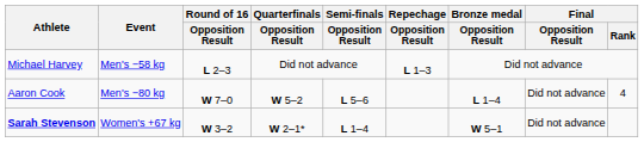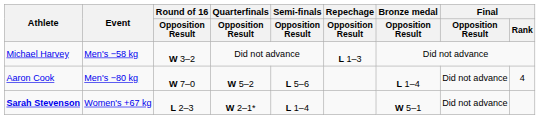Michael Harvey | Round of 16 / Opposition Result: L 2–3 -> W 3–2
Sarah Stevenson | Round of 16 / Opposition Result: W 3–2 -> L 2–3
